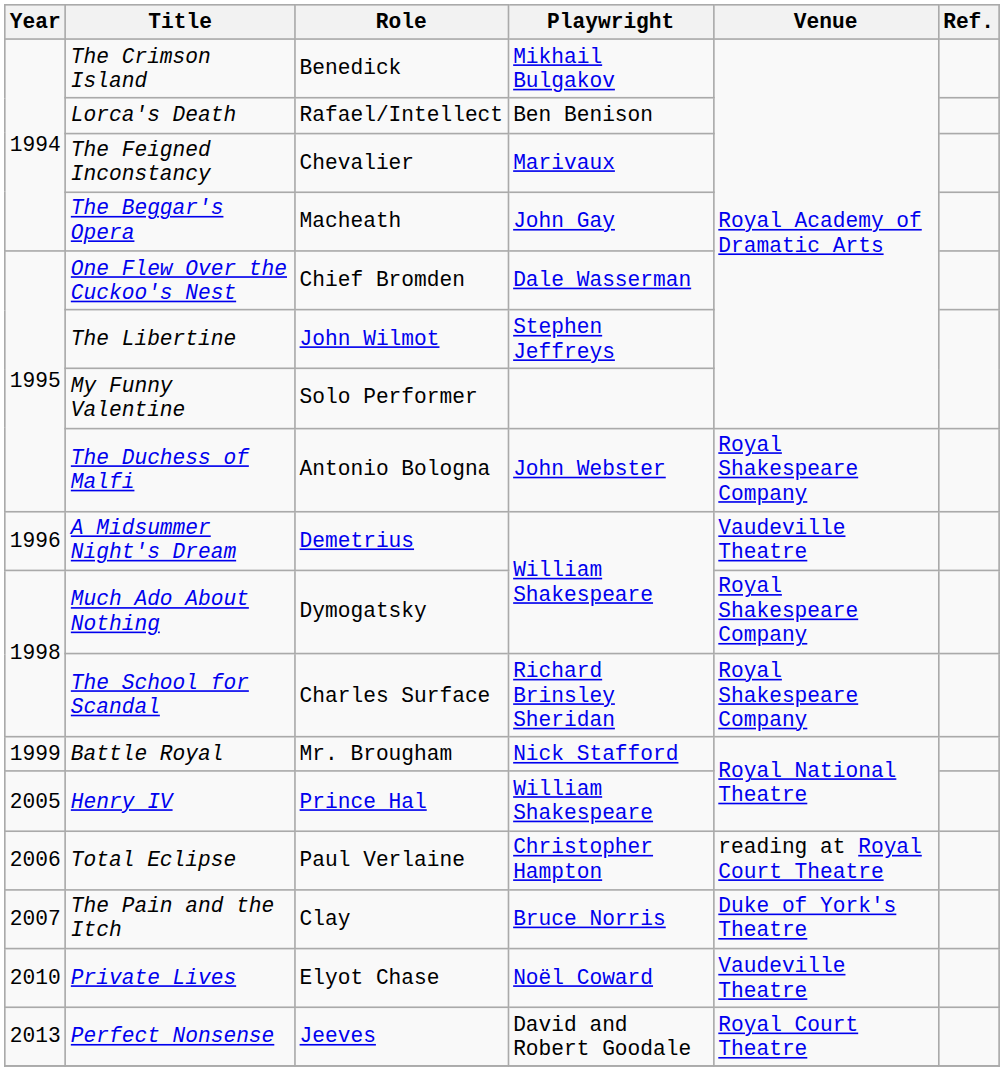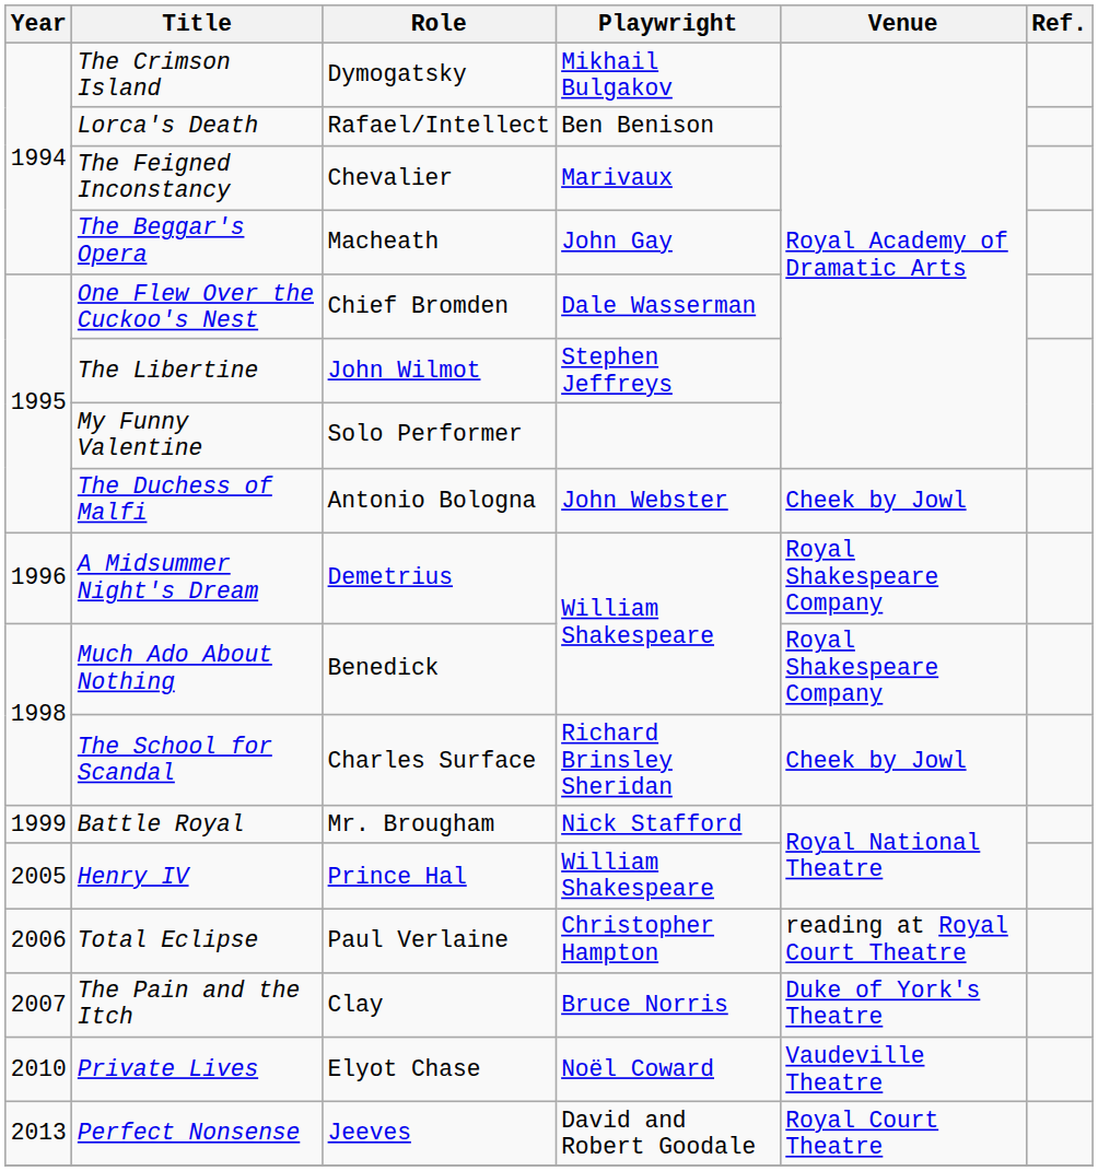The Crimson Island | Role: Benedick -> Dymogatsky
The Duchess of Malfi | Venue: Royal Shakespeare Company -> Cheek by Jowl
A Midsummer Night's Dream | Venue: Vaudeville Theatre -> Royal Shakespeare Company
Much Ado About Nothing | Role: Dymogatsky -> Benedick
The School for Scandal | Venue: Royal Shakespeare Company -> Cheek by Jowl
